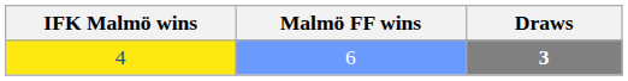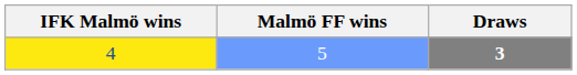4 | Malmö FF wins: 6 -> 5
